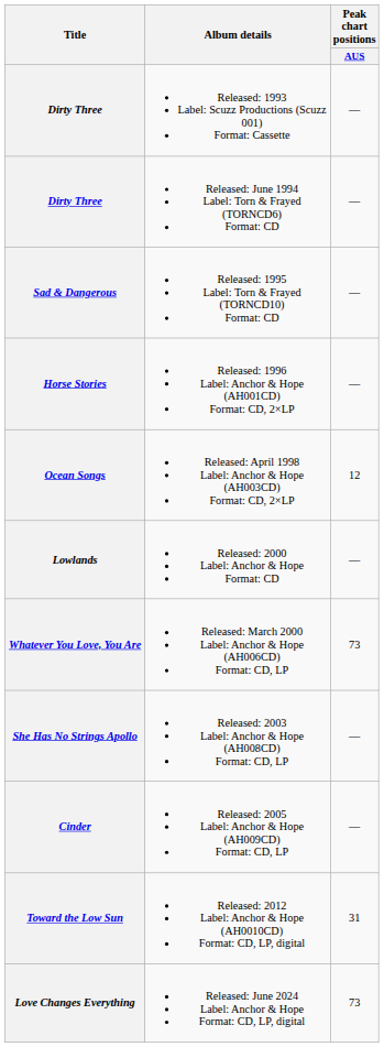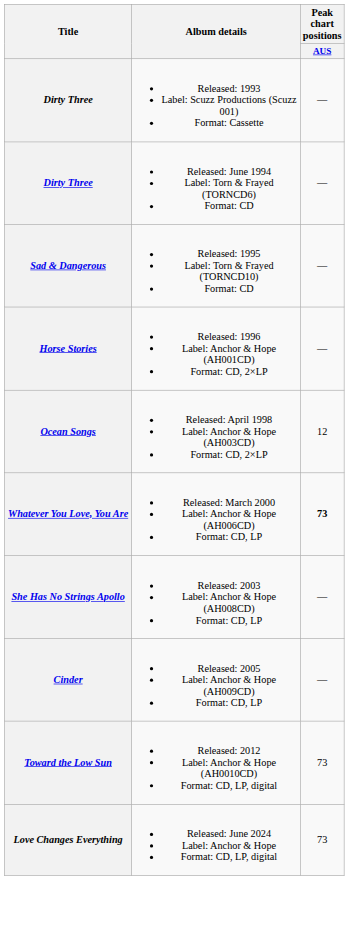- row: Lowlands | Released: 2000 Label: Anchor & Hope Format: CD | —
Whatever You Love, You Are | Peak chart positions / AUS: normal -> bold
Toward the Low Sun | Peak chart positions / AUS: 31 -> 73
